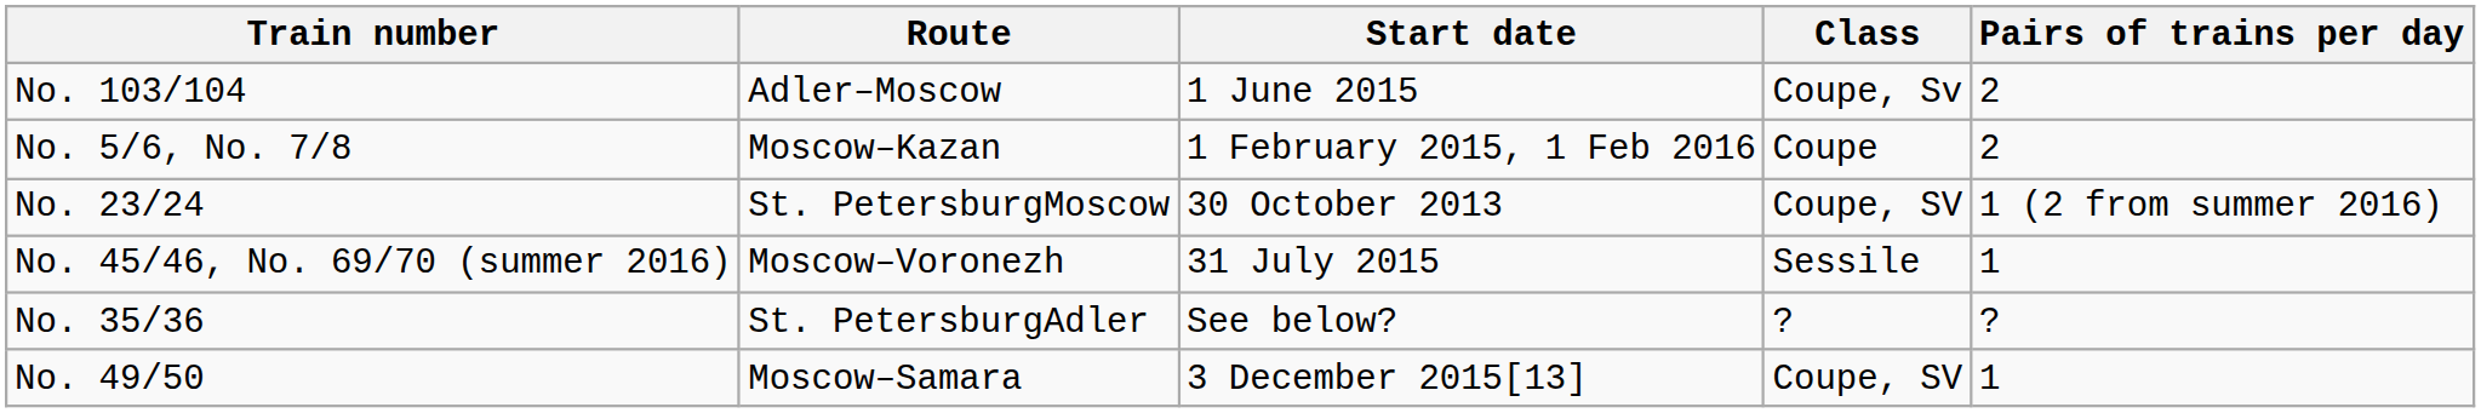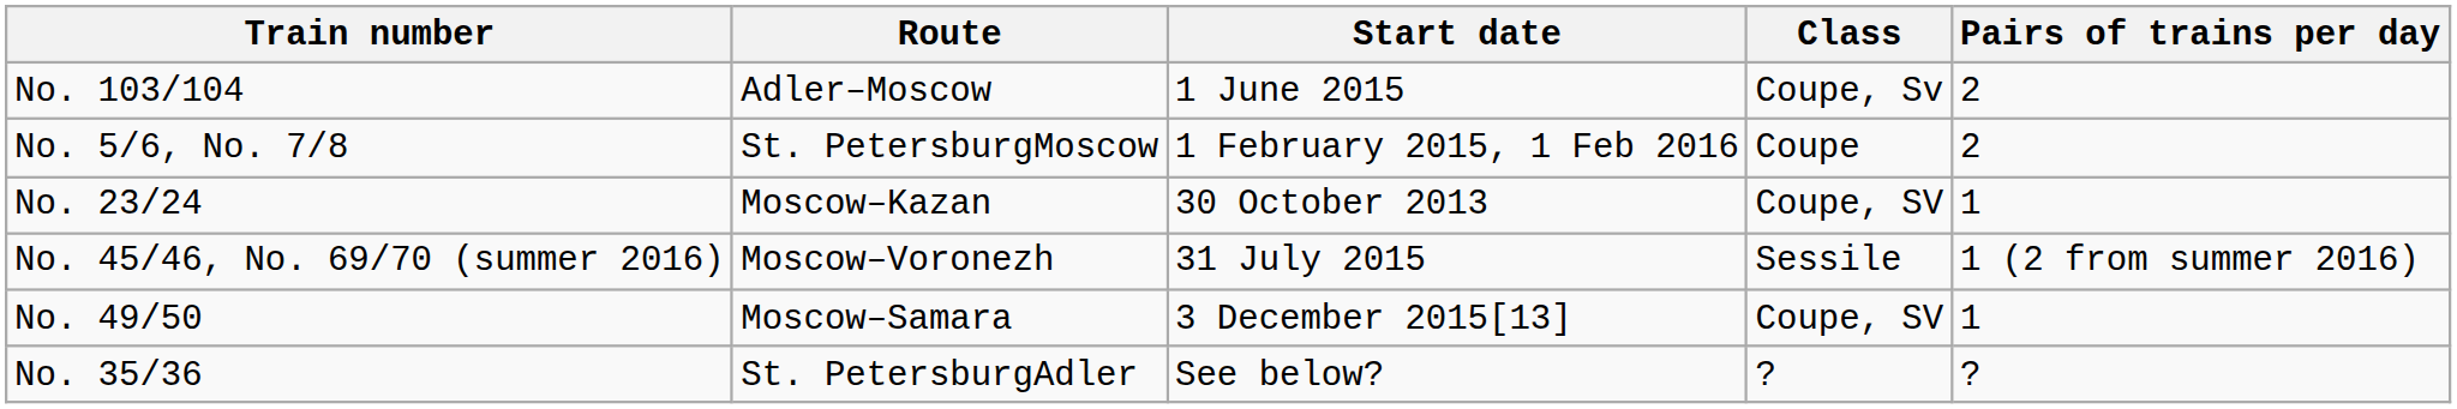No. 5/6, No. 7/8 | Route: Moscow–Kazan -> St. PetersburgMoscow
No. 23/24 | Route: St. PetersburgMoscow -> Moscow–Kazan
No. 23/24 | Pairs of trains per day: 1 (2 from summer 2016) -> 1
No. 45/46, No. 69/70 (summer 2016) | Pairs of trains per day: 1 -> 1 (2 from summer 2016)
rows swapped: No. 49/50 <-> No. 35/36
